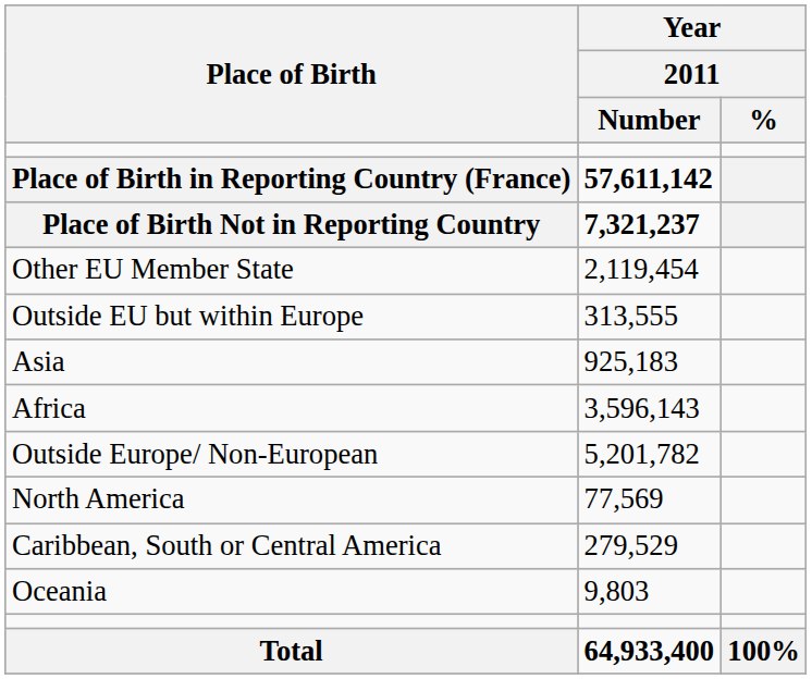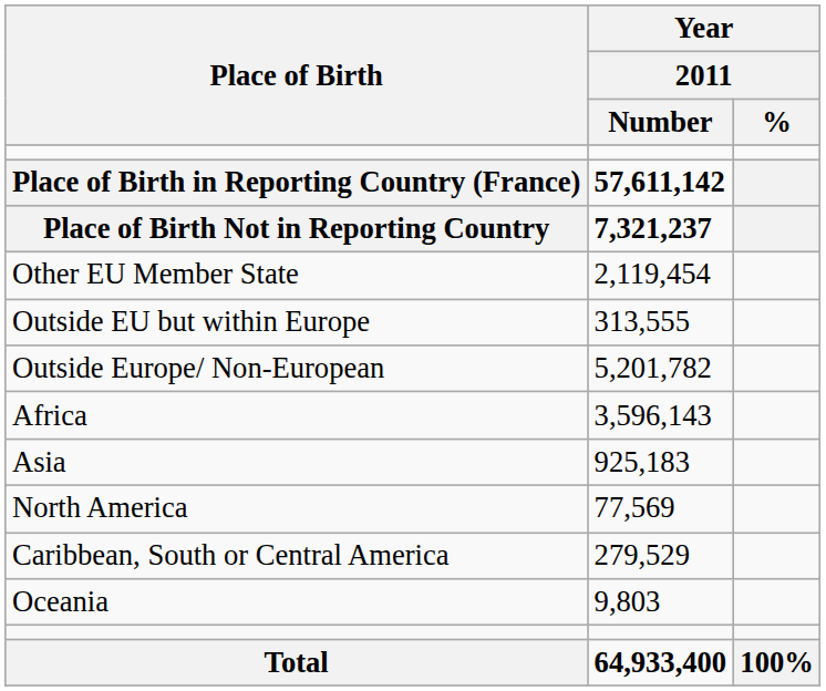rows swapped: Outside Europe/ Non-European <-> Asia
